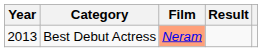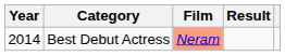Best Debut Actress | Year: 2013 -> 2014
